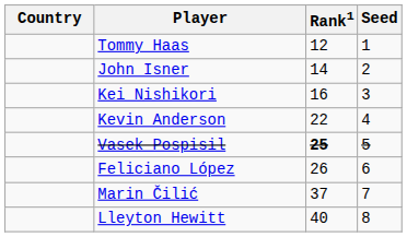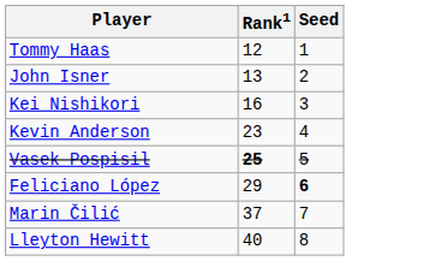- column: Country
John Isner | Rank1: 14 -> 13
Kevin Anderson | Rank1: 22 -> 23
Feliciano López | Rank1: 26 -> 29
Feliciano López | Seed: normal -> bold
